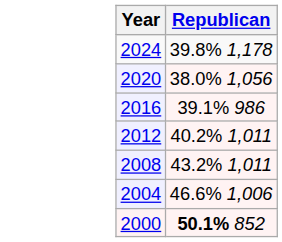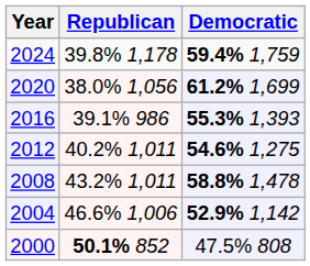+ column: Democratic | 59.4% 1,759 | 61.2% 1,699 | 55.3% 1,393 | 54.6% 1,275 | 58.8% 1,478 | 52.9% 1,142 | 47.5% 808
